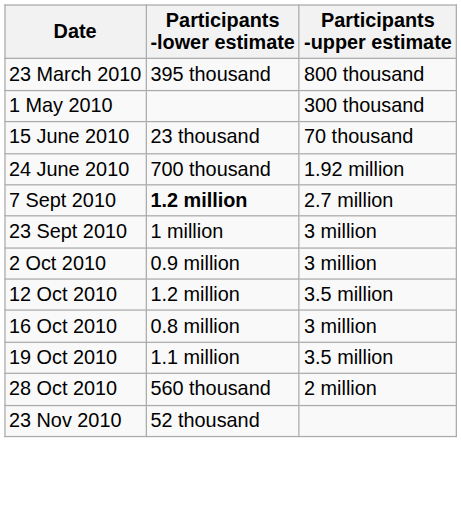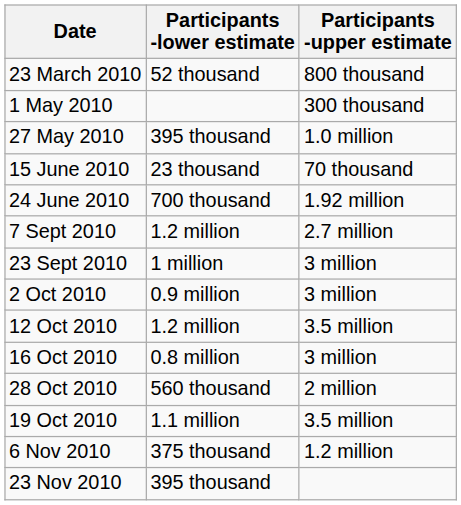23 March 2010 | Participants -lower estimate: 395 thousand -> 52 thousand
+ row: 27 May 2010 | 395 thousand | 1.0 million
7 Sept 2010 | Participants -lower estimate: bold -> normal
rows swapped: 19 Oct 2010 <-> 28 Oct 2010
+ row: 6 Nov 2010 | 375 thousand | 1.2 million
23 Nov 2010 | Participants -lower estimate: 52 thousand -> 395 thousand
